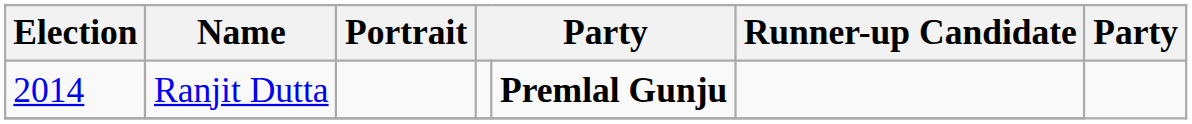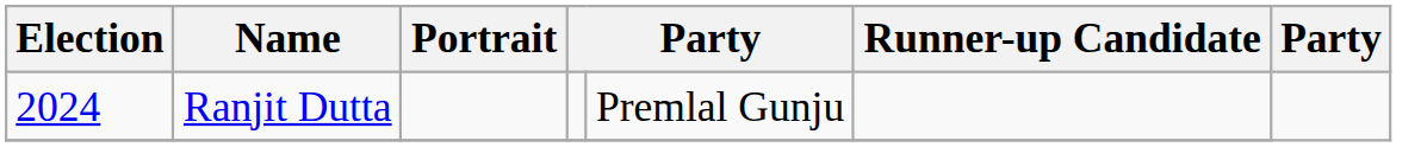Ranjit Dutta | Election: 2014 -> 2024
Ranjit Dutta | column 5: bold -> normal
